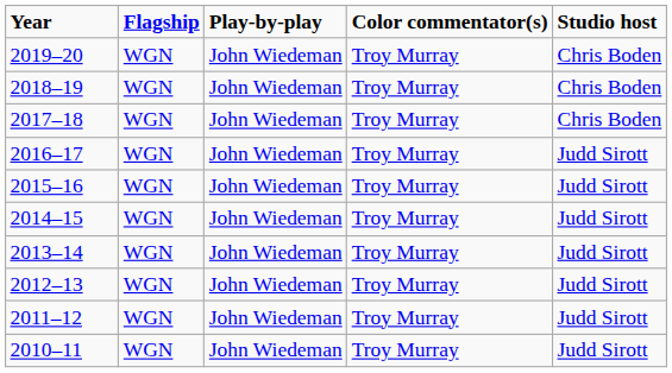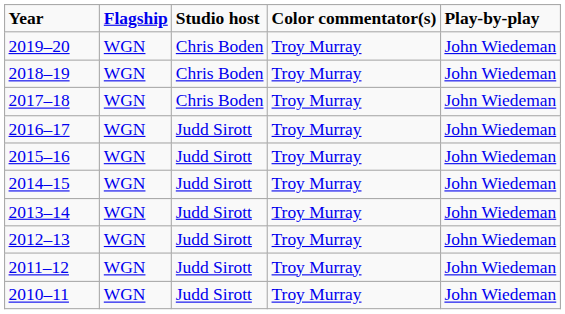columns swapped: Play-by-play <-> Studio host
